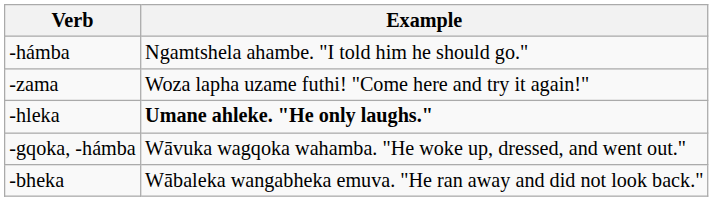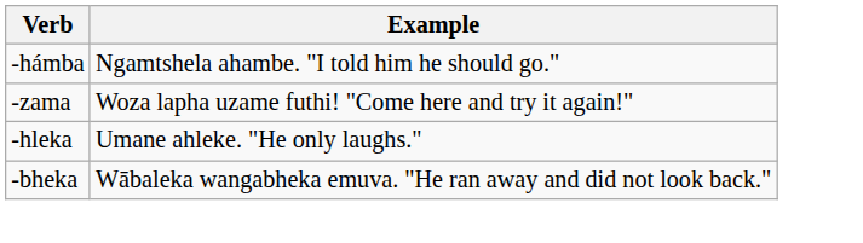-hleka | Example: bold -> normal
- row: -gqoka, -hámba | Wāvuka wagqoka wahamba. "He woke up, dressed, and went out."
